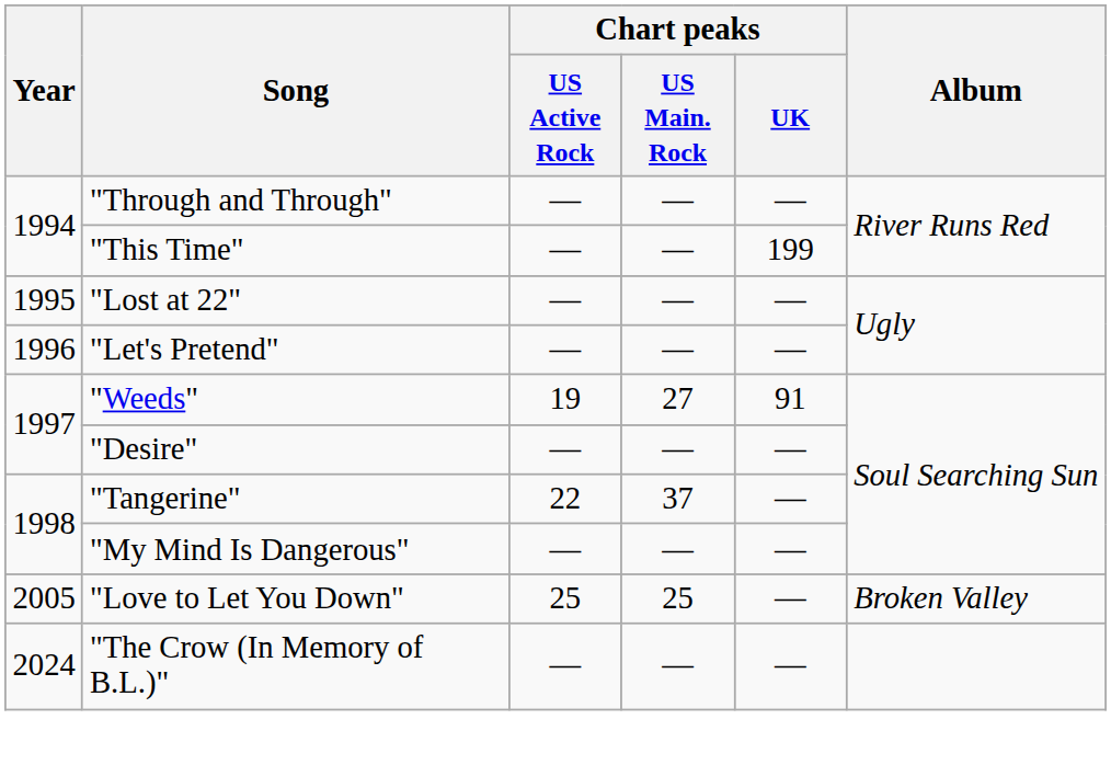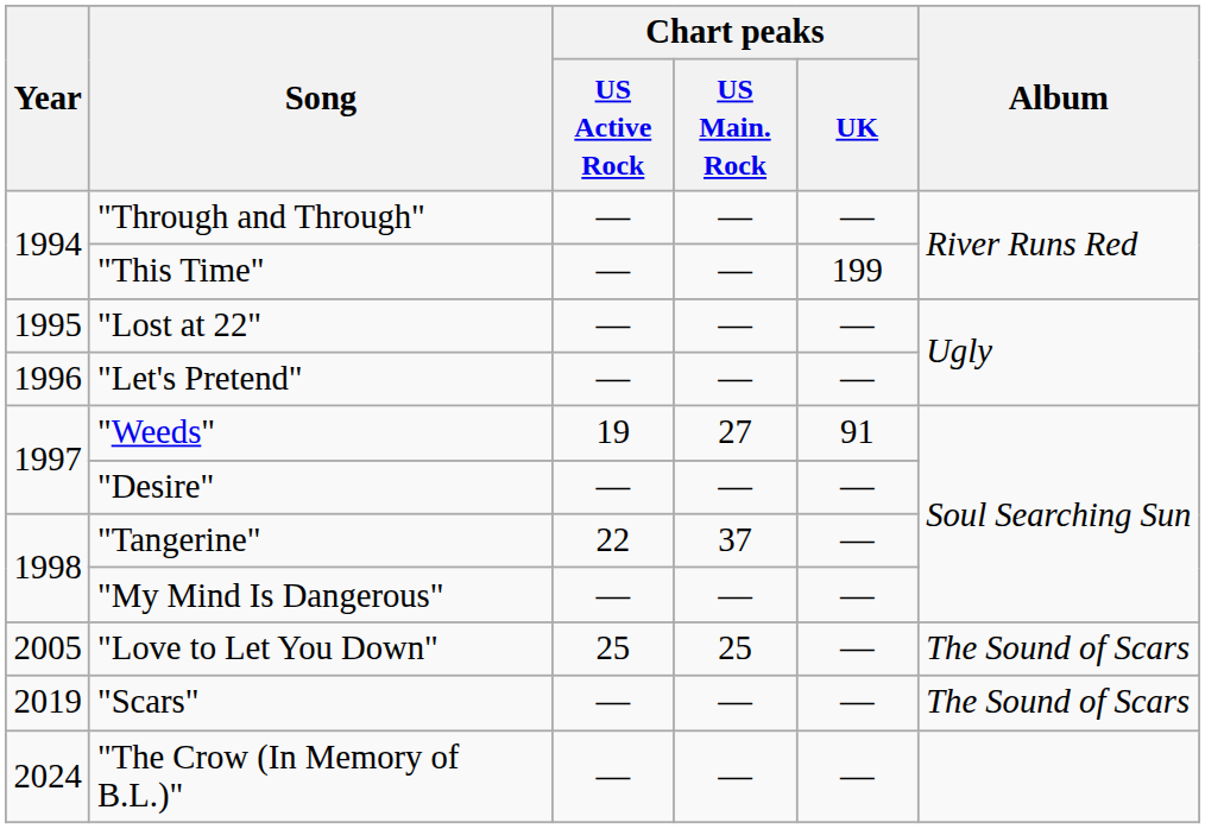"Love to Let You Down" | Album: Broken Valley -> The Sound of Scars
+ row: 2019 | "Scars" | — | — | — | The Sound of Scars
